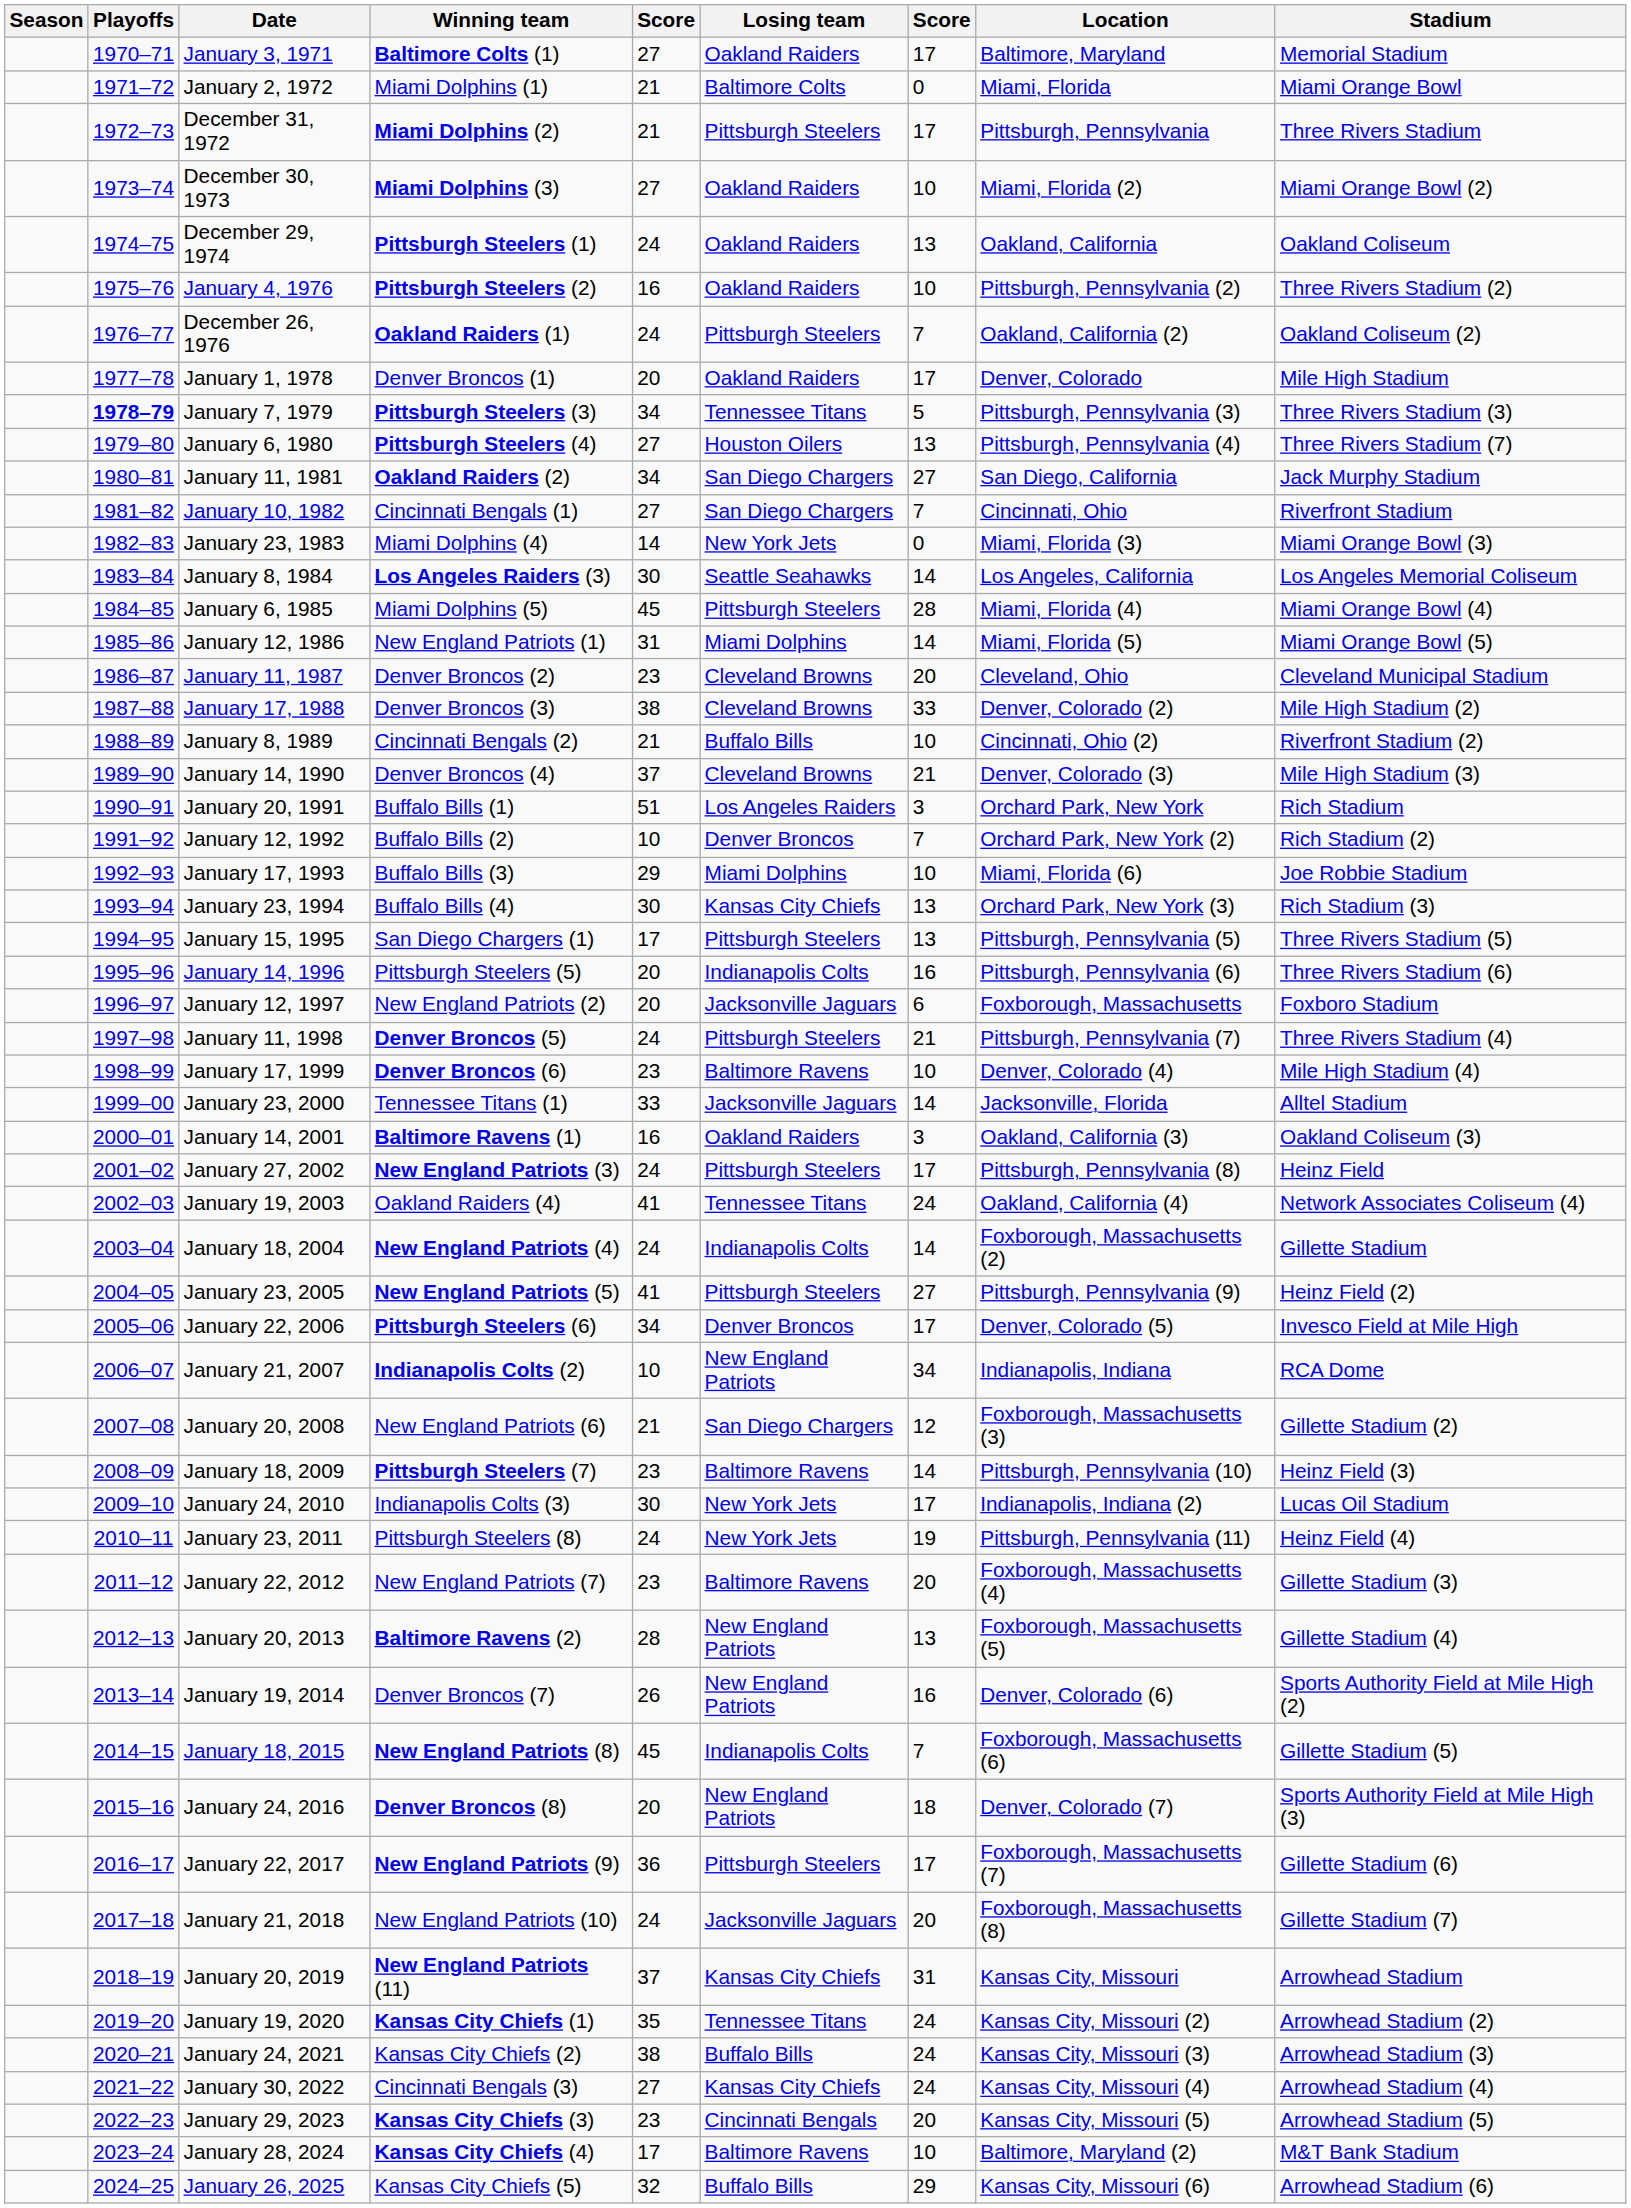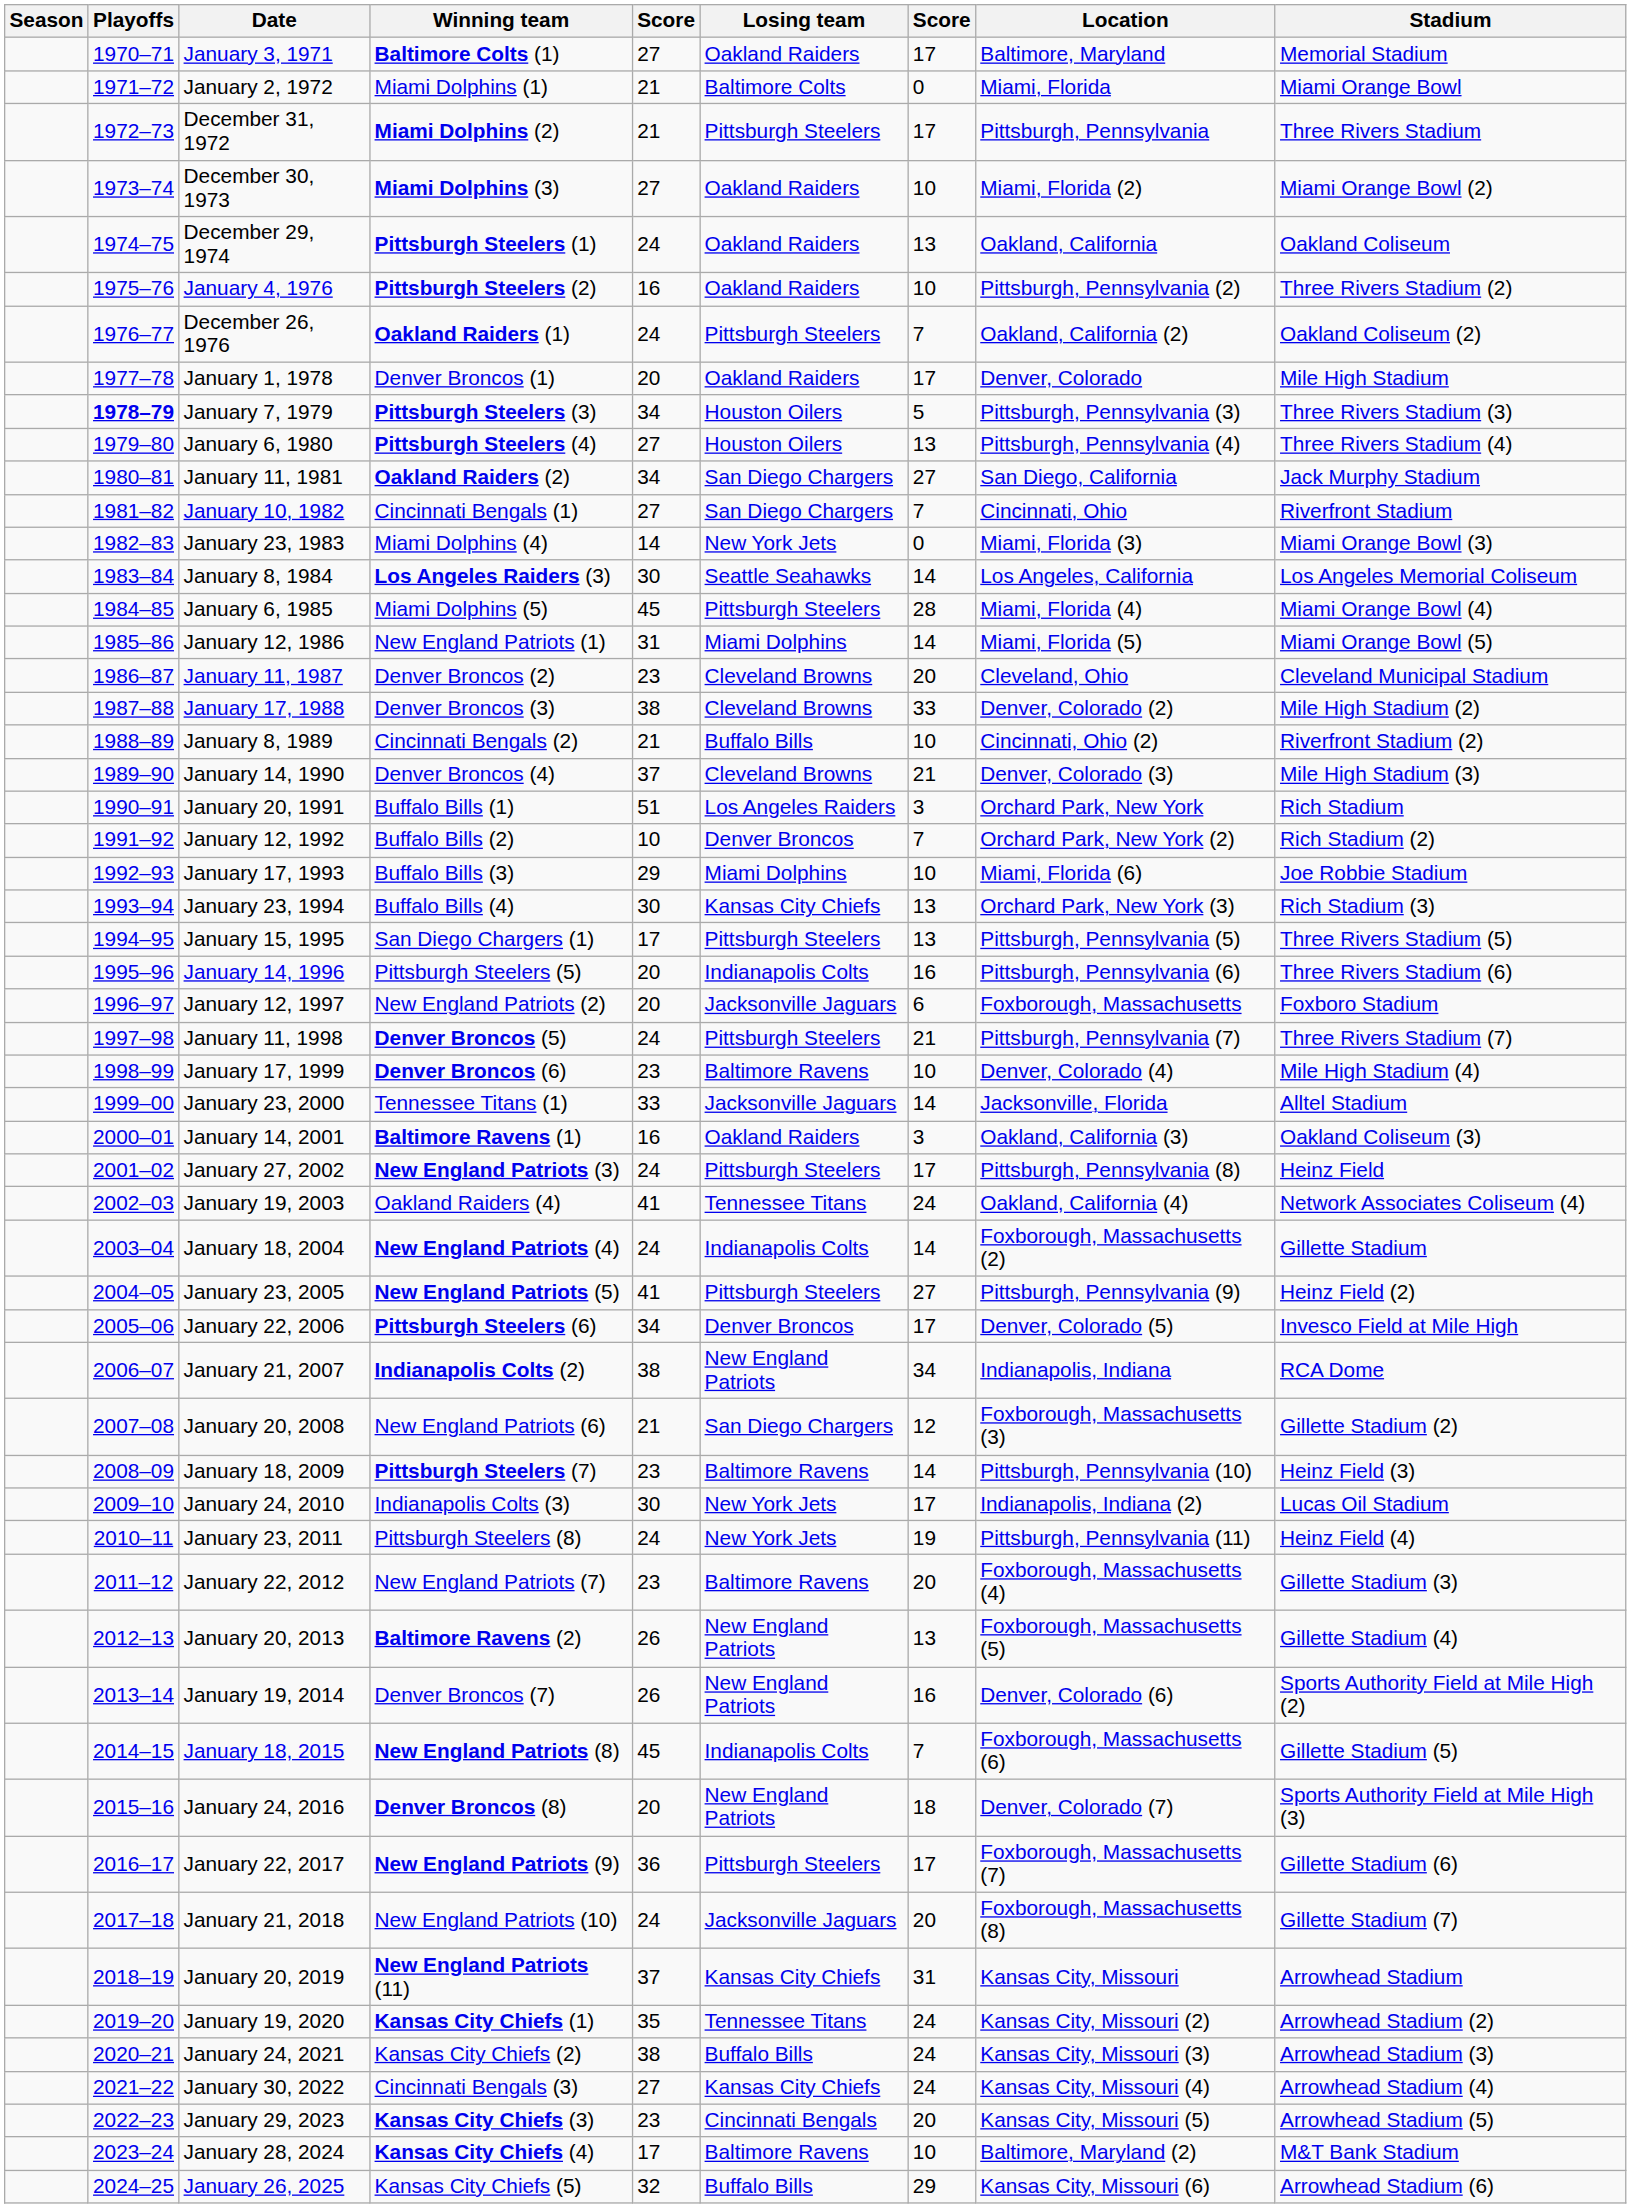January 7, 1979 | Losing team: Tennessee Titans -> Houston Oilers
January 6, 1980 | Stadium: Three Rivers Stadium (7) -> Three Rivers Stadium (4)
January 11, 1998 | Stadium: Three Rivers Stadium (4) -> Three Rivers Stadium (7)
January 21, 2007 | column 5: 10 -> 38
January 20, 2013 | column 5: 28 -> 26
